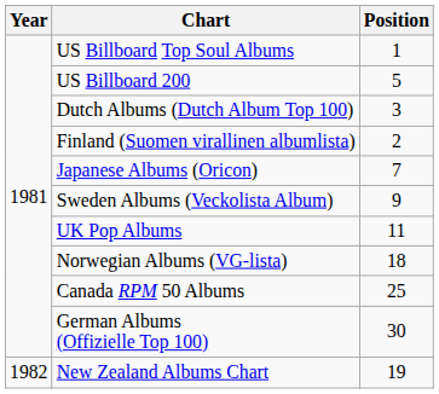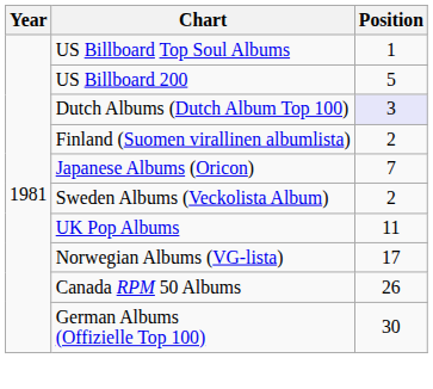Dutch Albums (Dutch Album Top 100) | Position: no background -> lavender background
Sweden Albums (Veckolista Album) | Position: 9 -> 2
Norwegian Albums (VG-lista) | Position: 18 -> 17
Canada RPM 50 Albums | Position: 25 -> 26
- row: 1982 | New Zealand Albums Chart | 19
